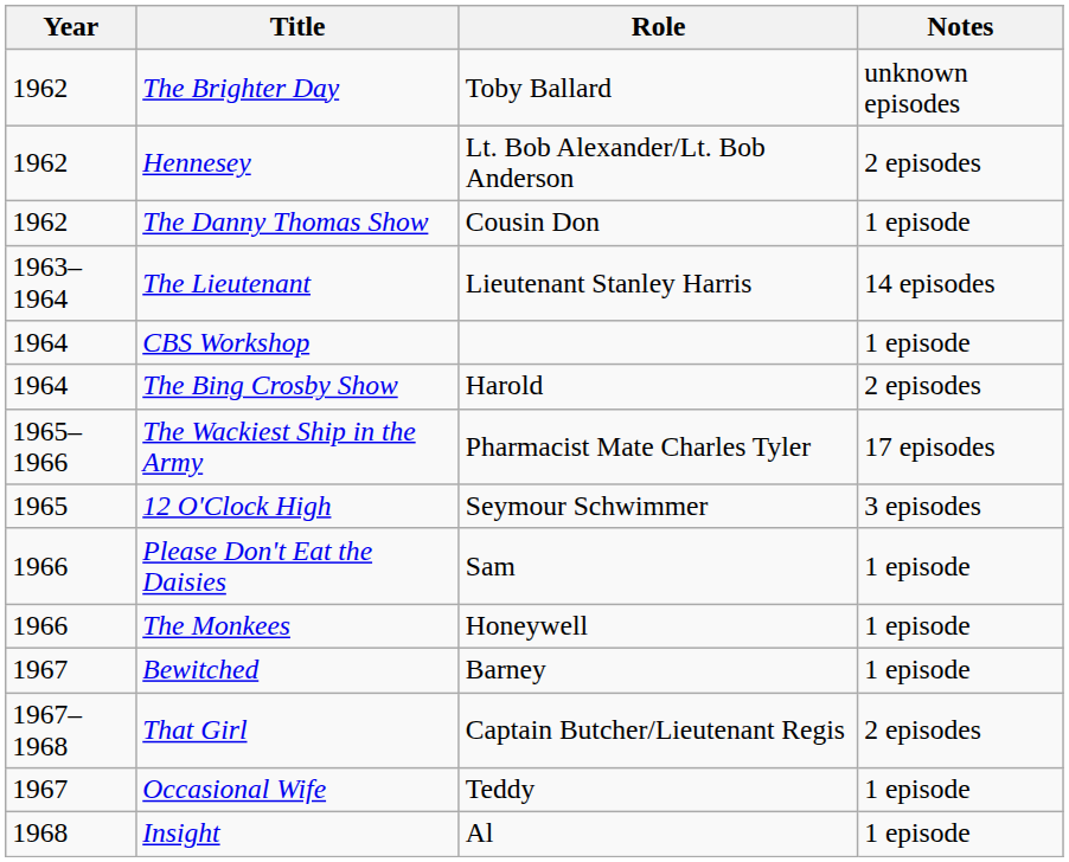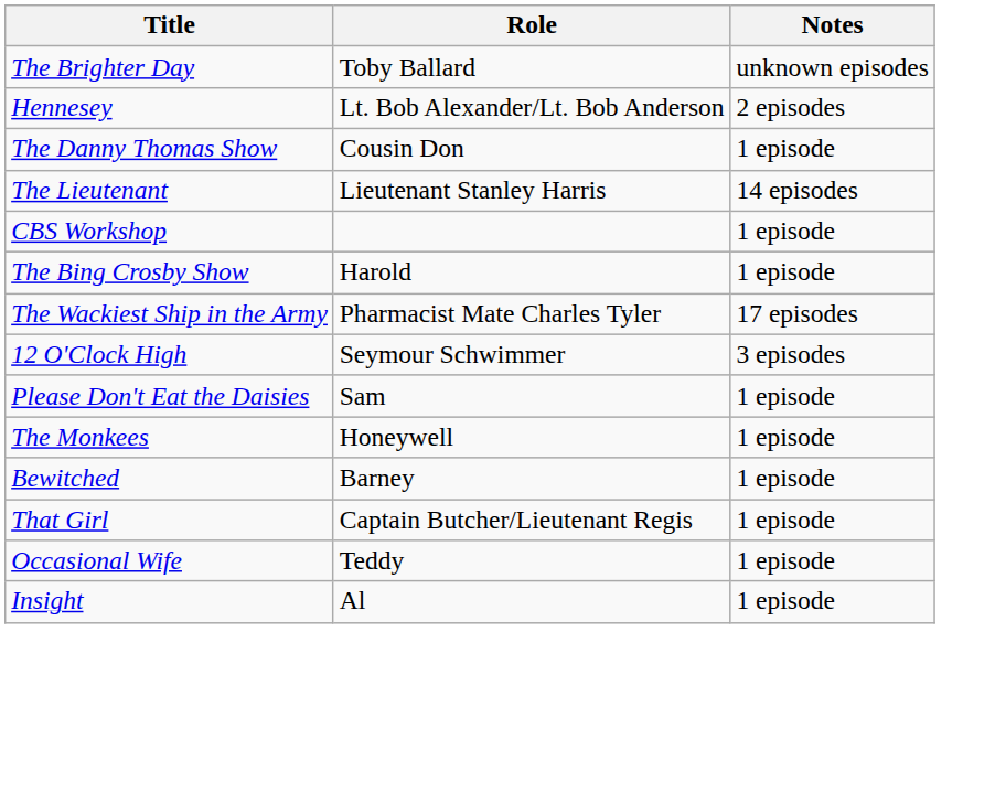- column: Year | 1962 | 1962 | 1962 | 1963–1964 | 1964 | 1964 | 1965–1966 | 1965 | 1966 | 1966 | 1967 | 1967–1968 | 1967 | 1968
The Bing Crosby Show | Notes: 2 episodes -> 1 episode
That Girl | Notes: 2 episodes -> 1 episode
